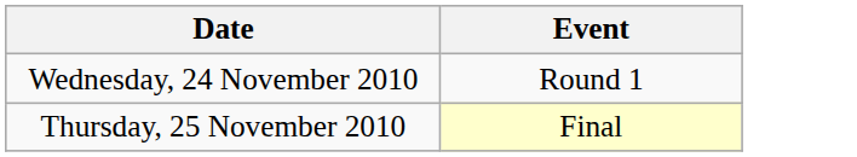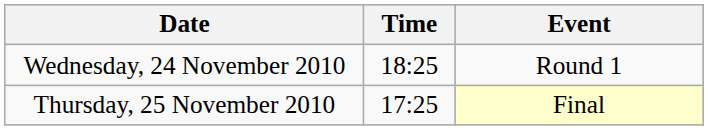+ column: Time | 18:25 | 17:25
